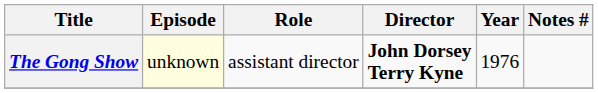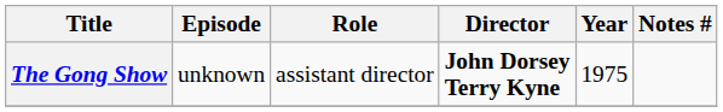The Gong Show | Episode: lightyellow background -> no background
The Gong Show | Year: 1976 -> 1975
